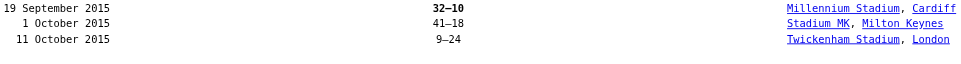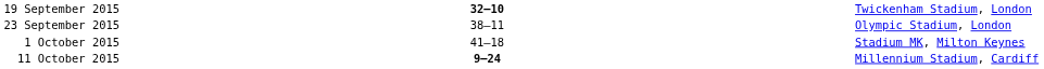19 September 2015 | column 5: Millennium Stadium, Cardiff -> Twickenham Stadium, London
+ row: 23 September 2015 | 38–11 | Olympic Stadium, London
11 October 2015 | column 3: normal -> bold
11 October 2015 | column 5: Twickenham Stadium, London -> Millennium Stadium, Cardiff
